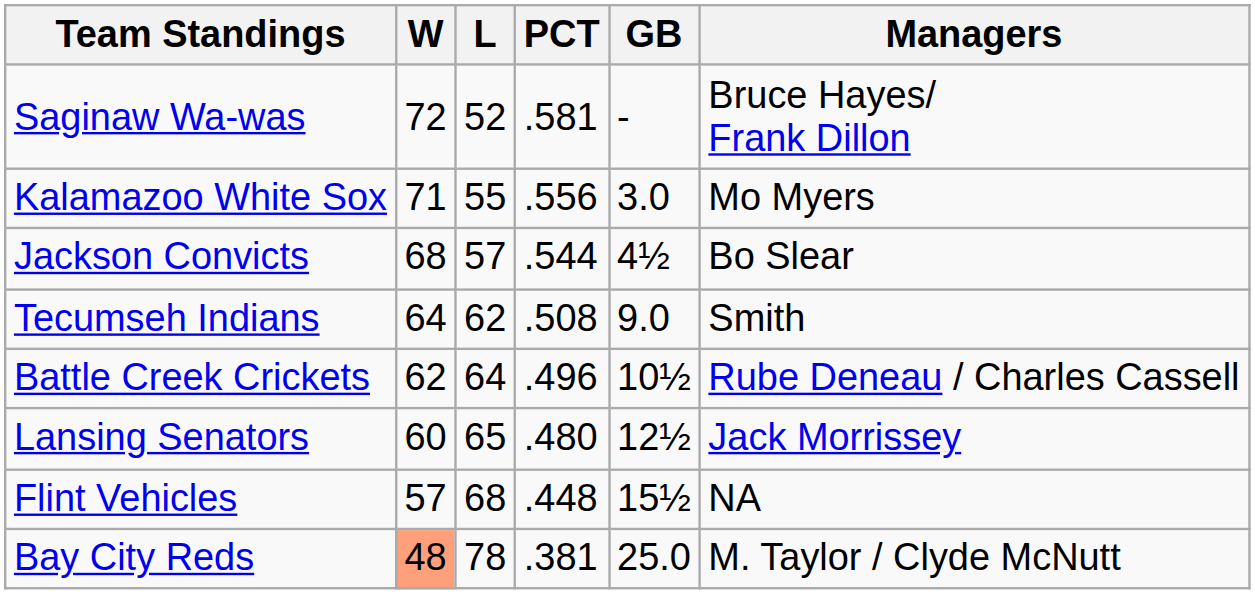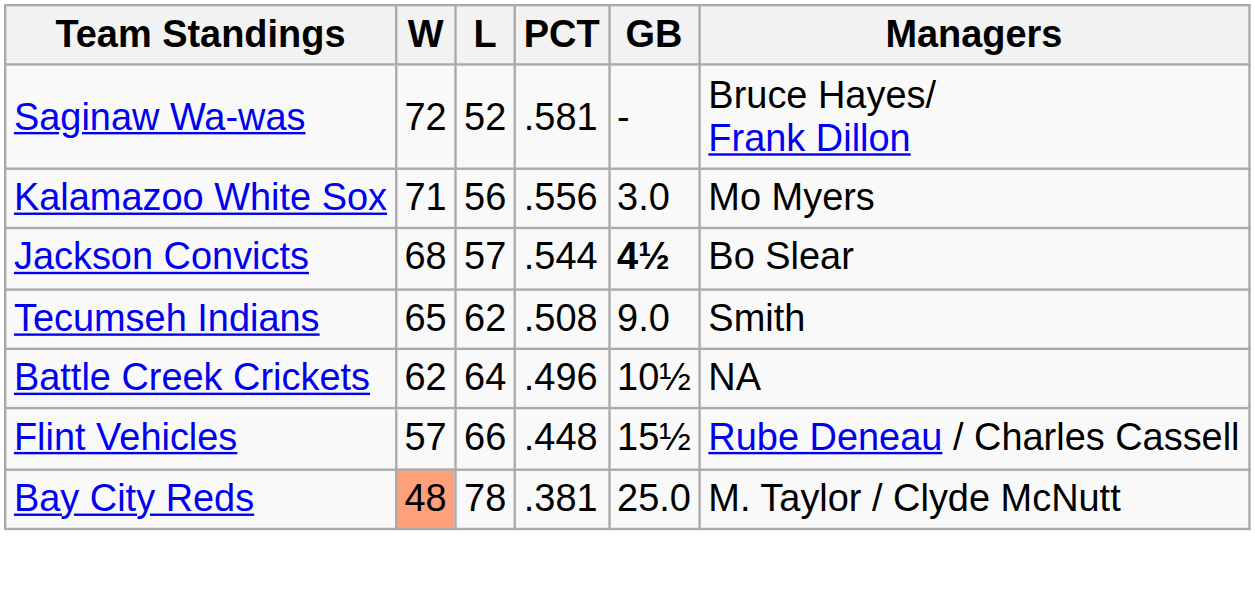Kalamazoo White Sox | L: 55 -> 56
Jackson Convicts | GB: normal -> bold
Tecumseh Indians | W: 64 -> 65
Battle Creek Crickets | Managers: Rube Deneau / Charles Cassell -> NA
- row: Lansing Senators | 60 | 65 | .480 | 12½ | Jack Morrissey
Flint Vehicles | L: 68 -> 66
Flint Vehicles | Managers: NA -> Rube Deneau / Charles Cassell
